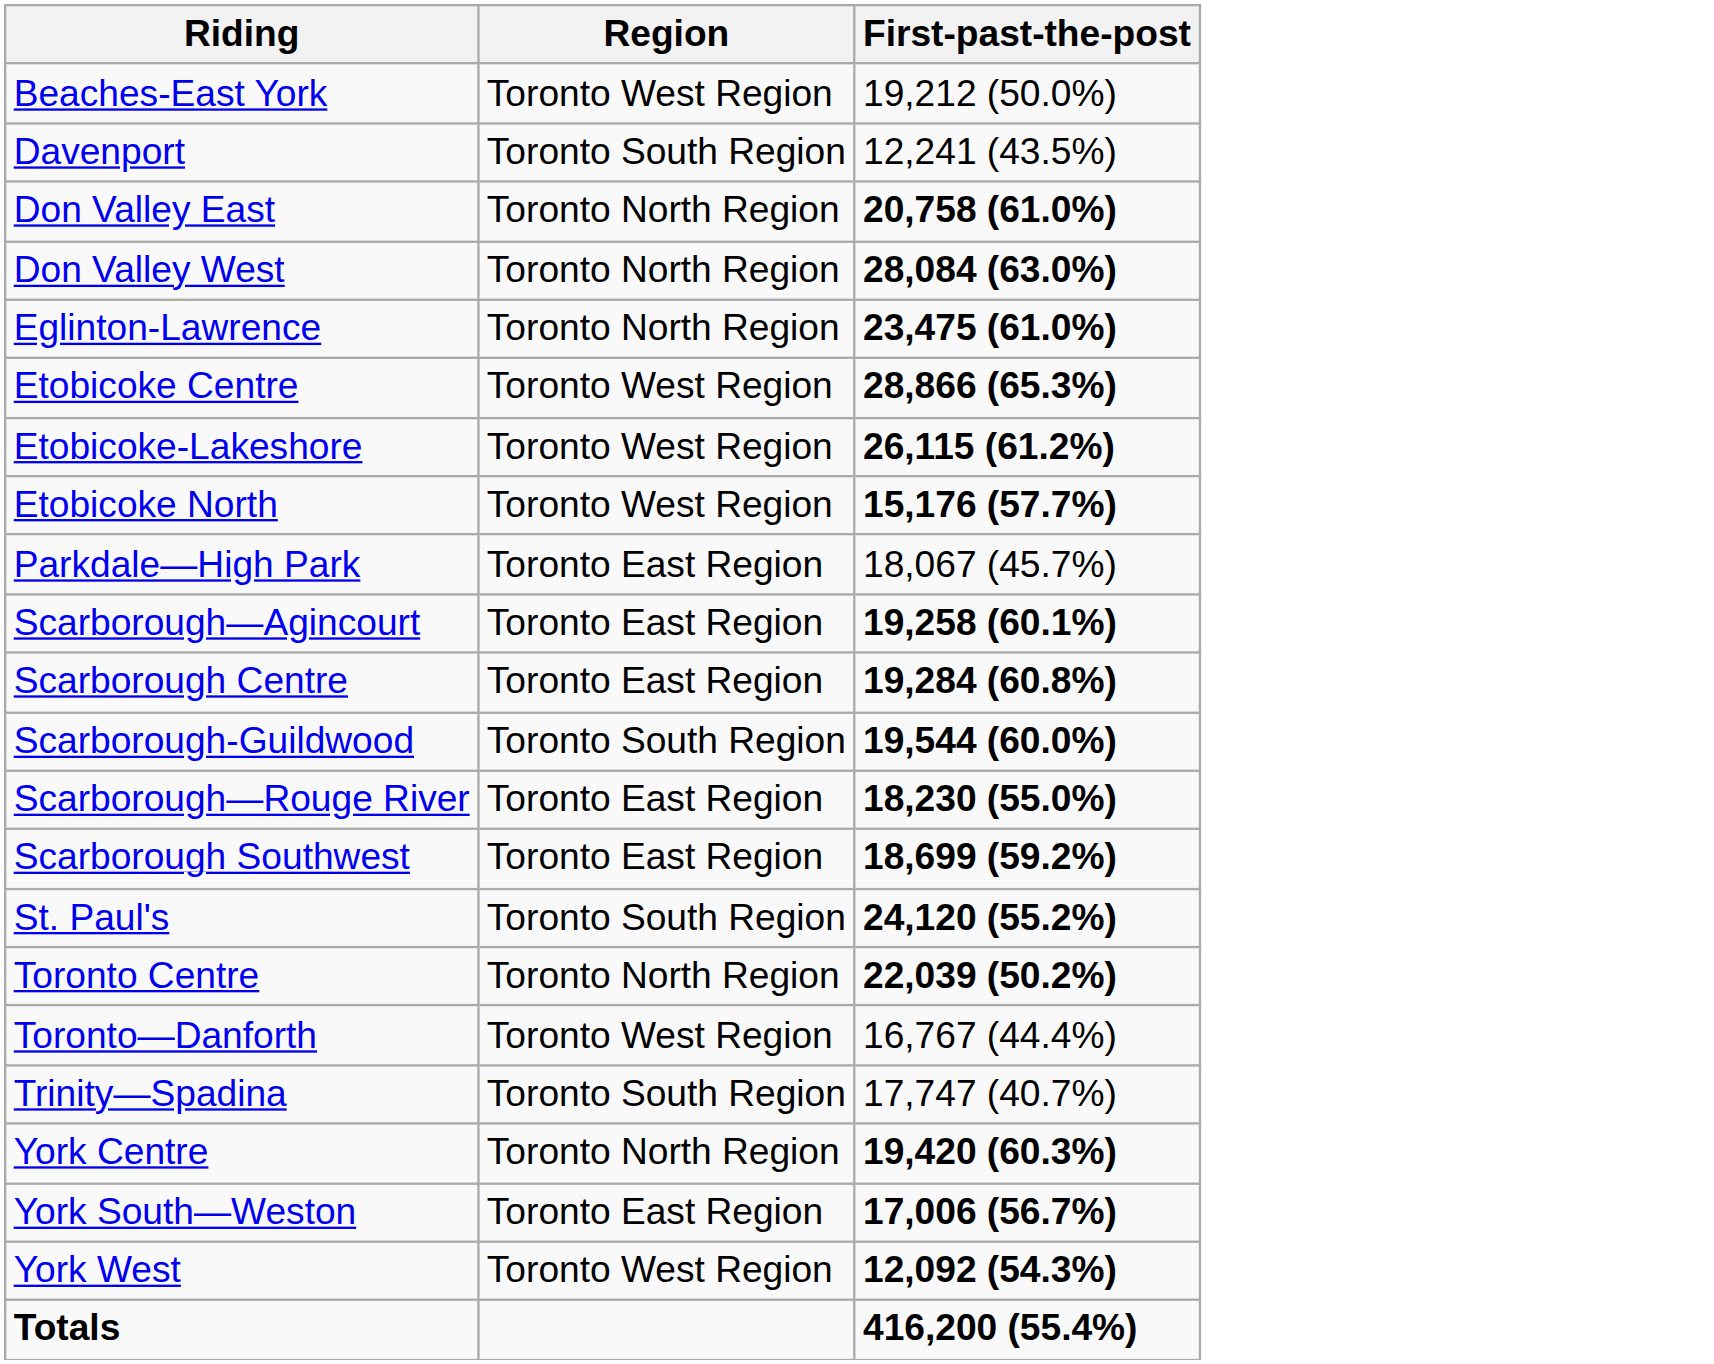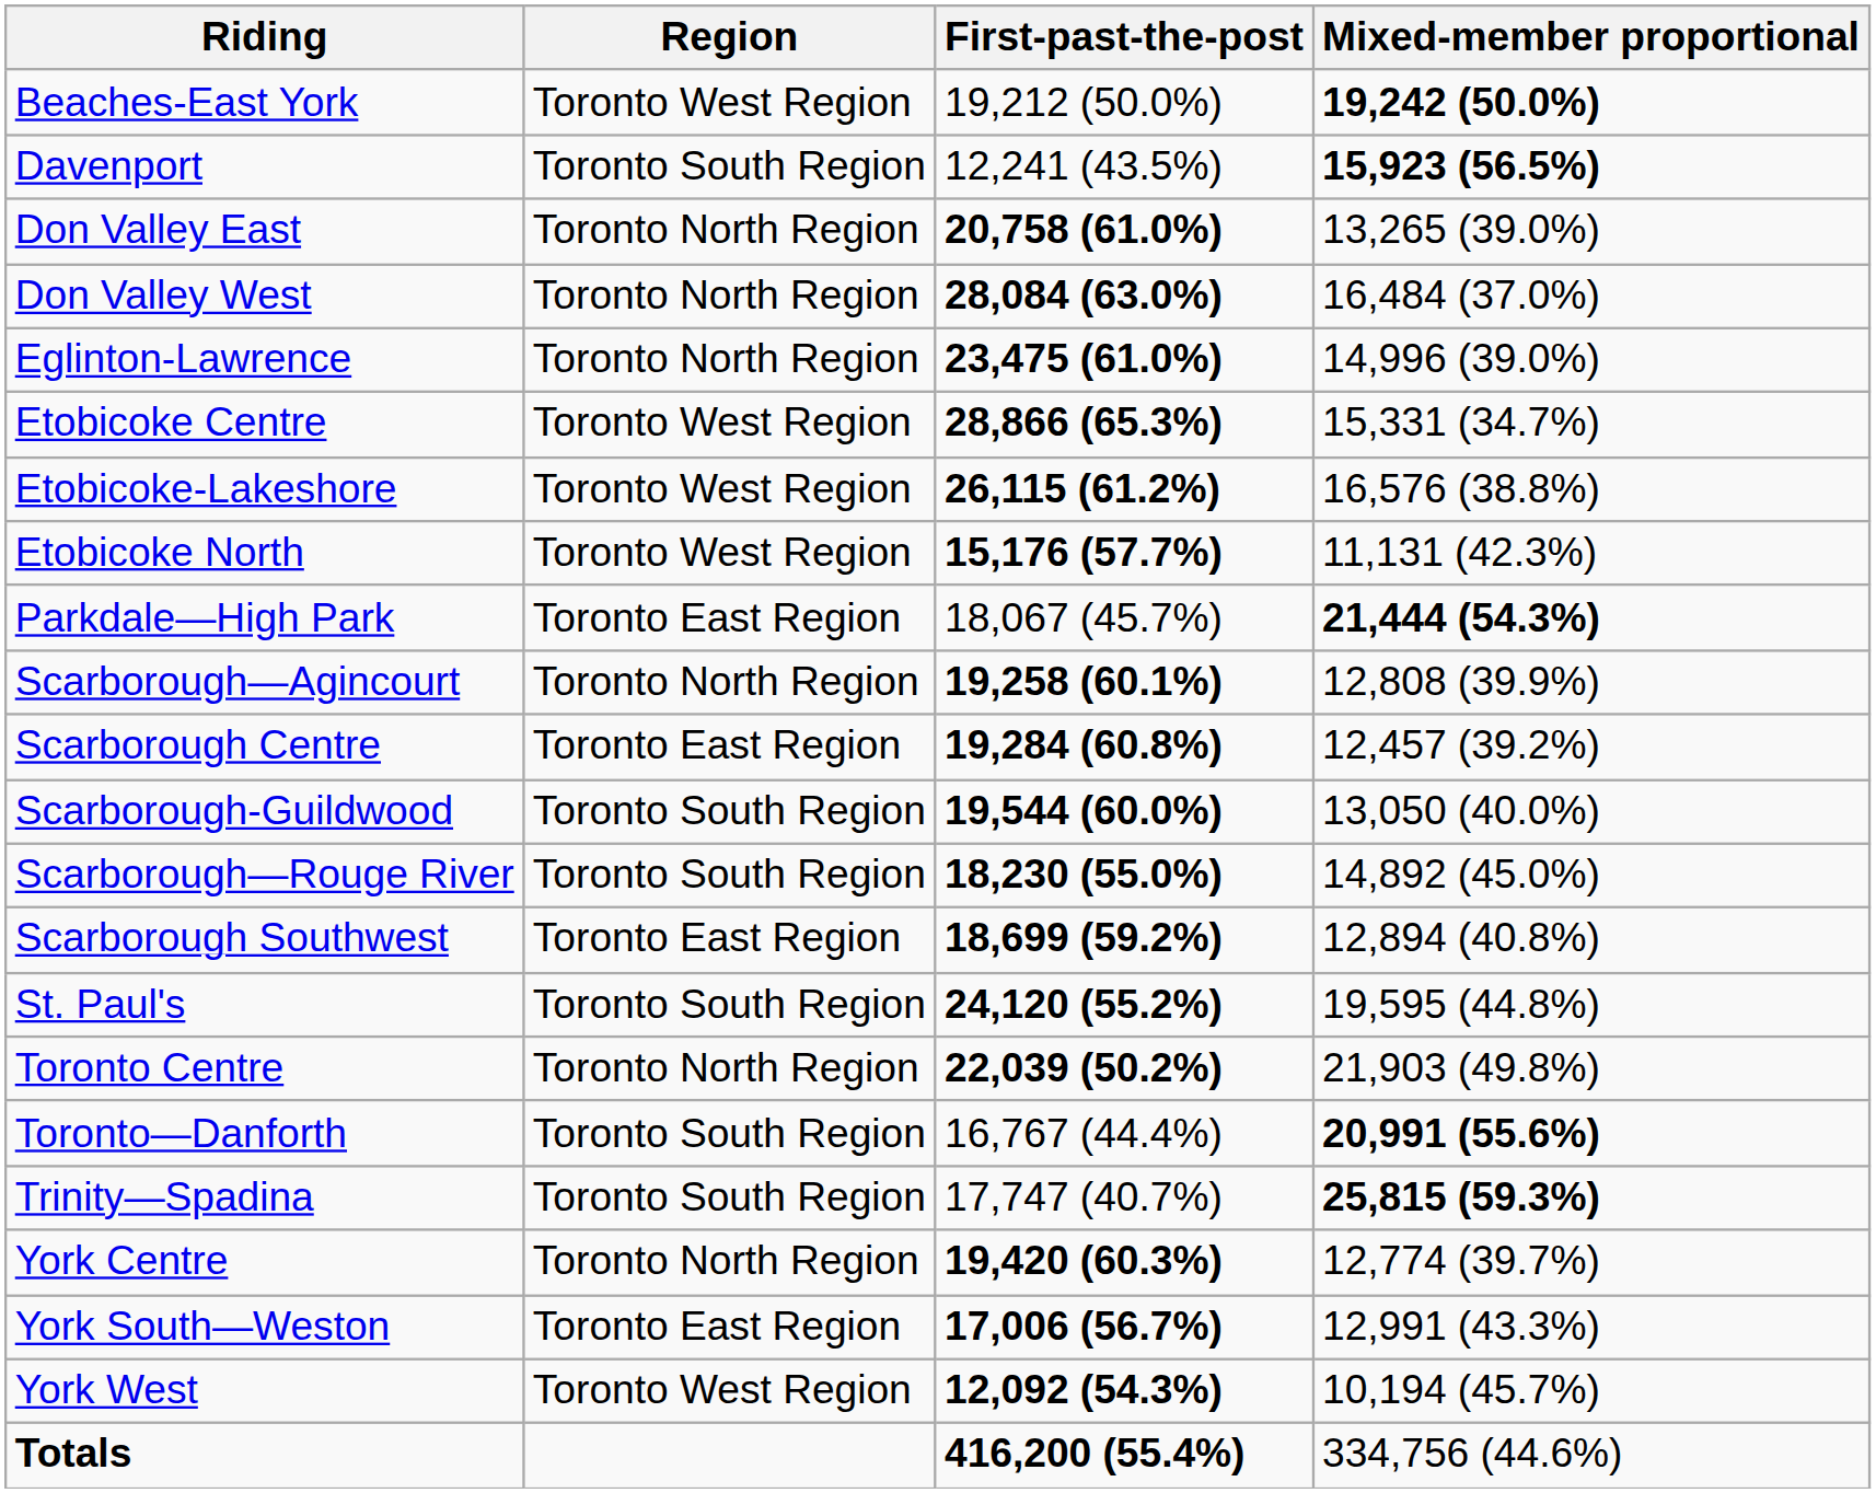+ column: Mixed-member proportional | 19,242 (50.0%) | 15,923 (56.5%) | 13,265 (39.0%) | 16,484 (37.0%) | 14,996 (39.0%) | 15,331 (34.7%) | 16,576 (38.8%) | 11,131 (42.3%) | 21,444 (54.3%) | 12,808 (39.9%) | 12,457 (39.2%) | 13,050 (40.0%) | 14,892 (45.0%) | 12,894 (40.8%) | 19,595 (44.8%) | 21,903 (49.8%) | 20,991 (55.6%) | 25,815 (59.3%) | 12,774 (39.7%) | 12,991 (43.3%) | 10,194 (45.7%) | 334,756 (44.6%)
Scarborough—Agincourt | Region: Toronto East Region -> Toronto North Region
Scarborough—Rouge River | Region: Toronto East Region -> Toronto South Region
Toronto—Danforth | Region: Toronto West Region -> Toronto South Region
